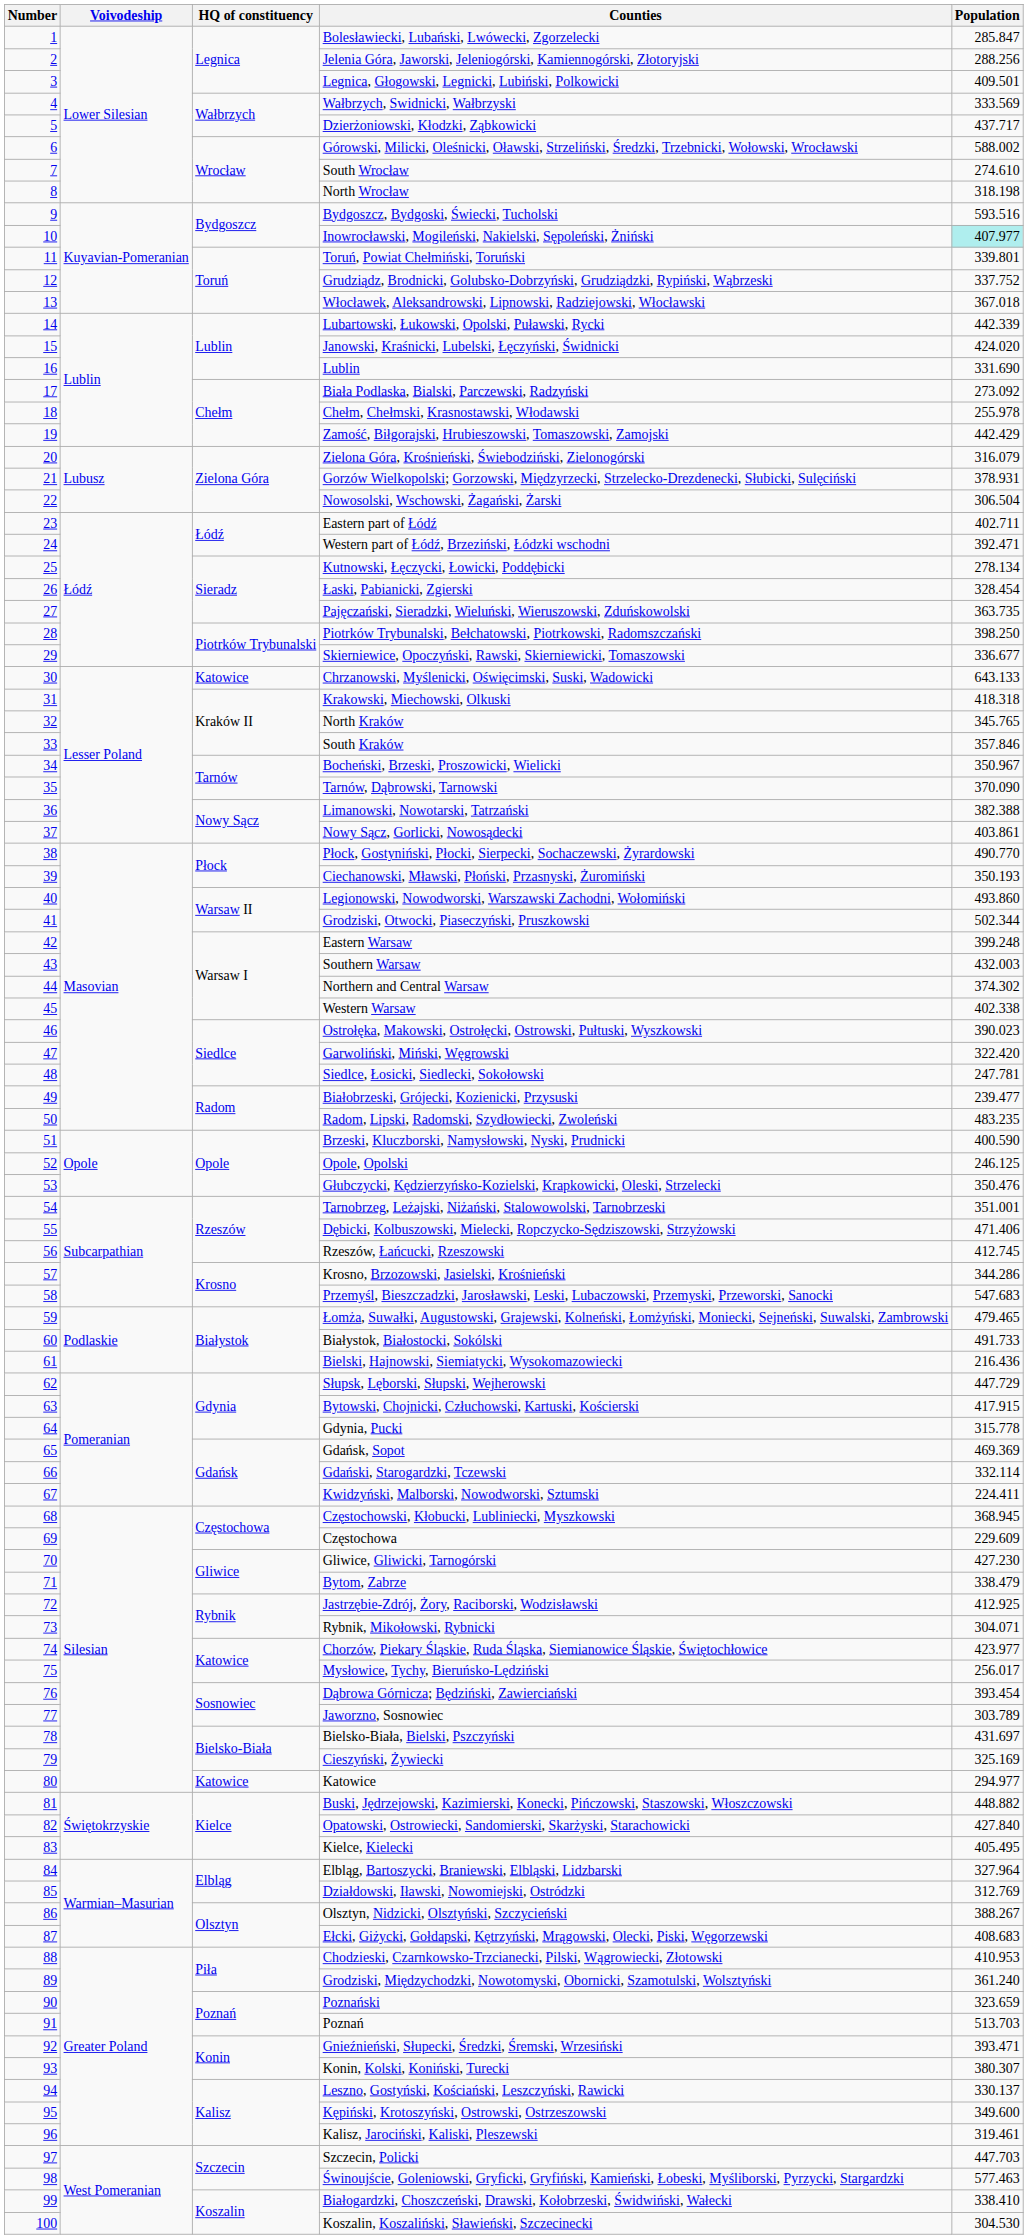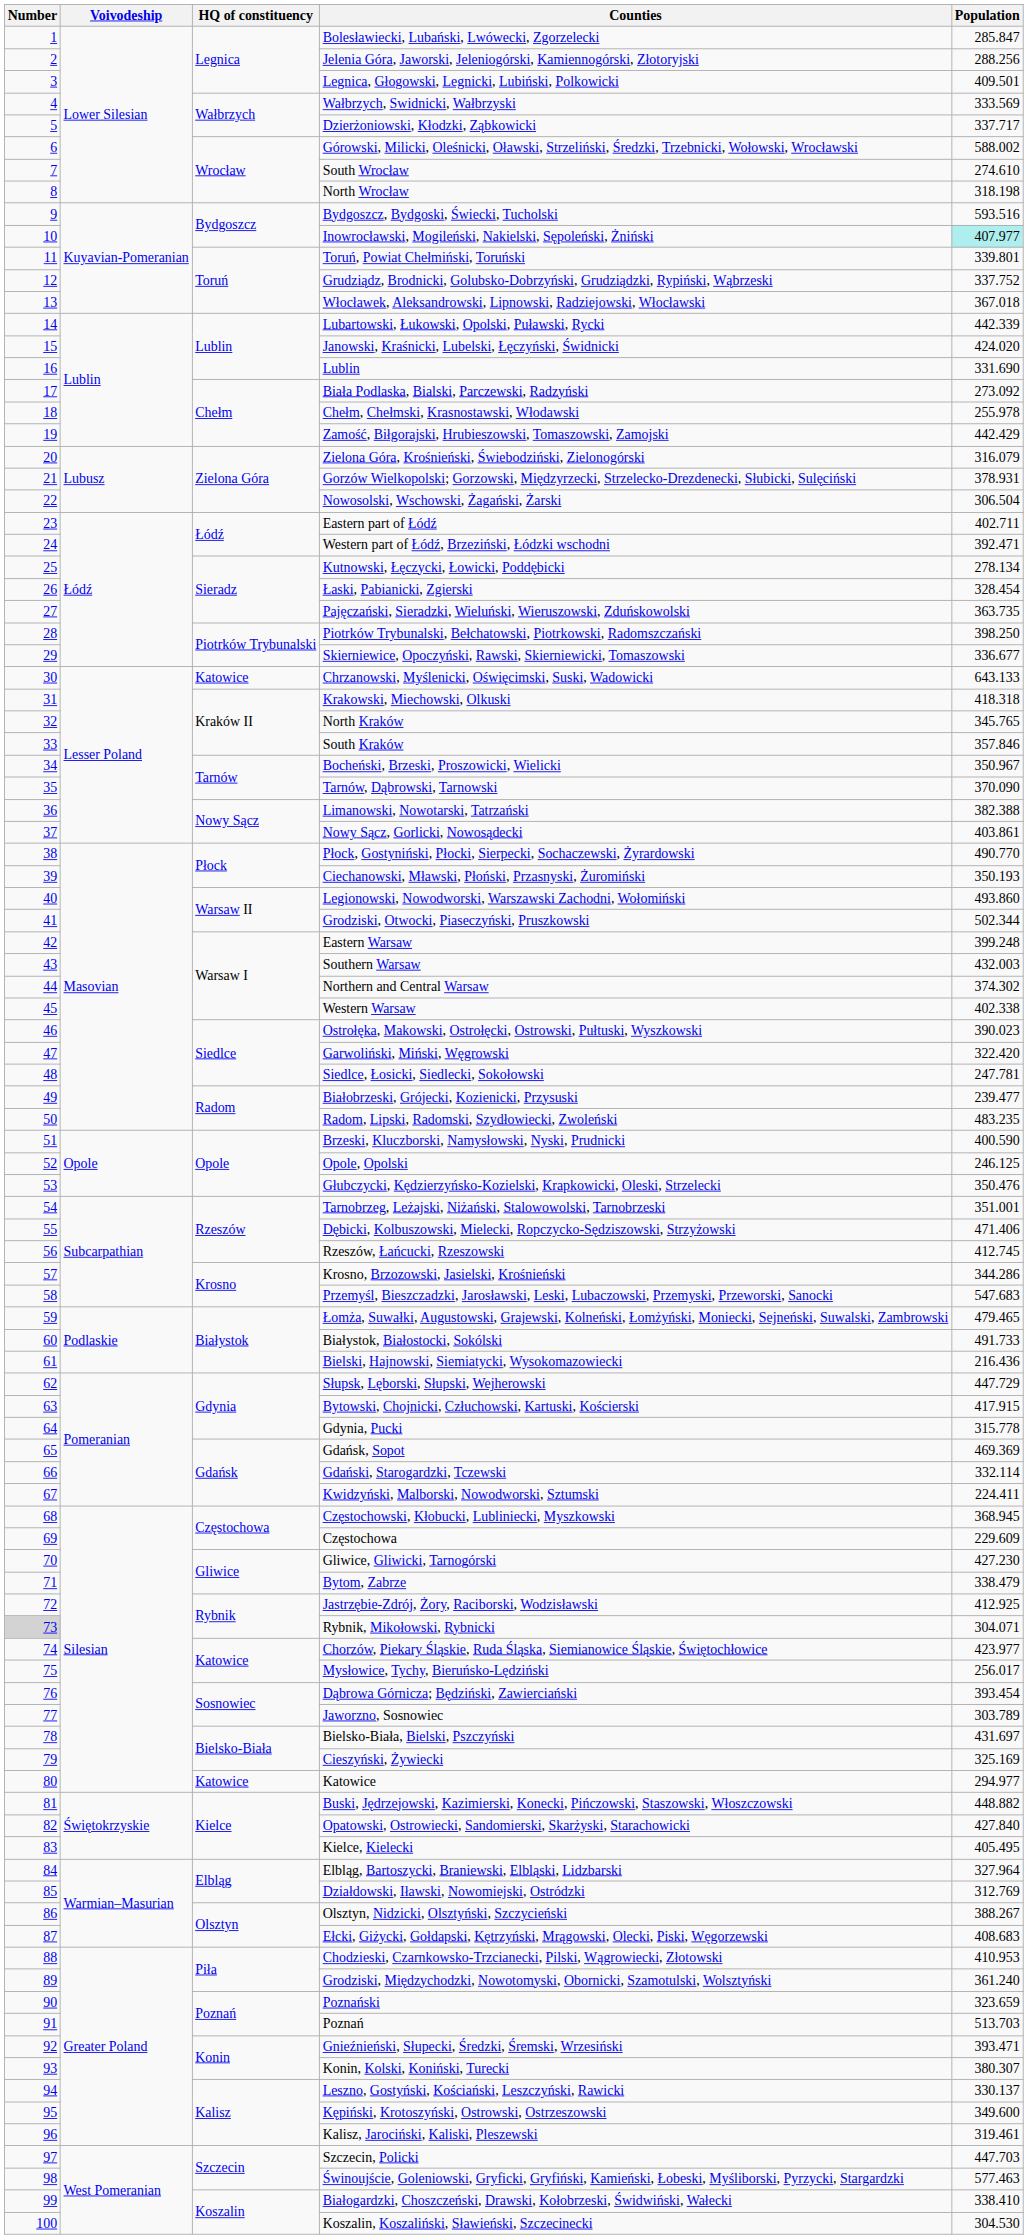Dzierżoniowski, Kłodzki, Ząbkowicki | Population: 437.717 -> 337.717
Rybnik, Mikołowski, Rybnicki | Number: no background -> lightgrey background
